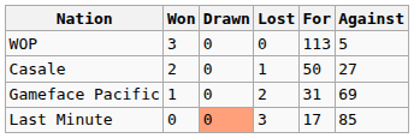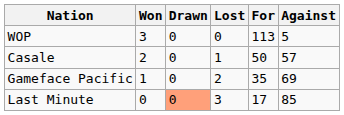Casale | Against: 27 -> 57
Gameface Pacific | For: 31 -> 35
